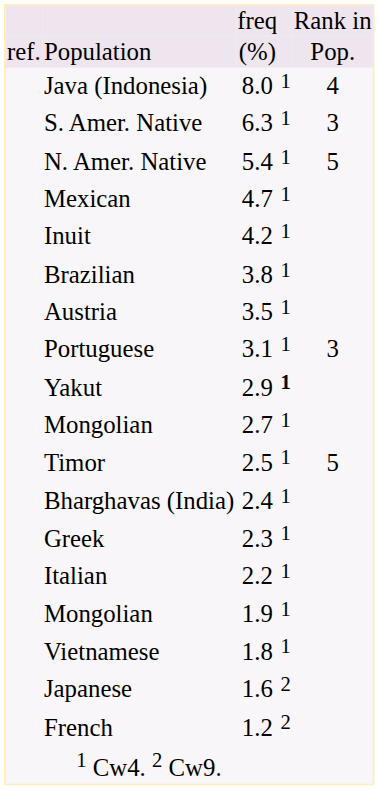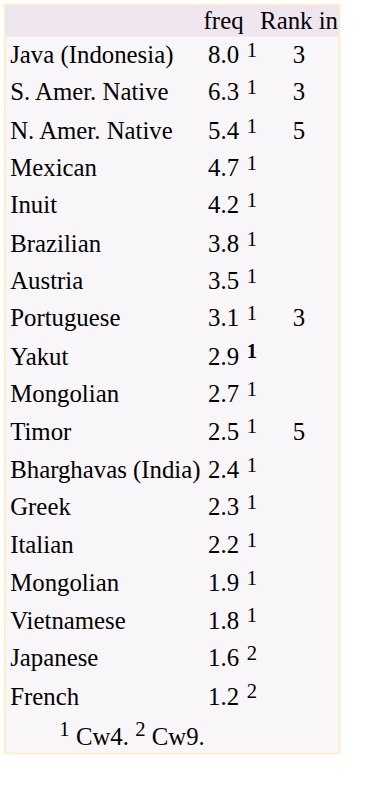- row: ref. | Population | (%) | Pop.
Java (Indonesia) | column 5: 4 -> 3
